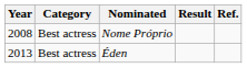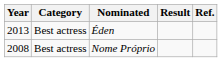rows swapped: Nome Próprio <-> Éden
